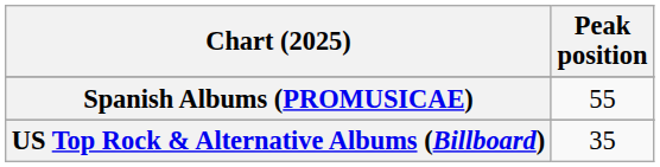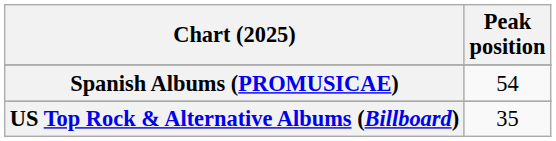Spanish Albums (PROMUSICAE) | Peak position: 55 -> 54
